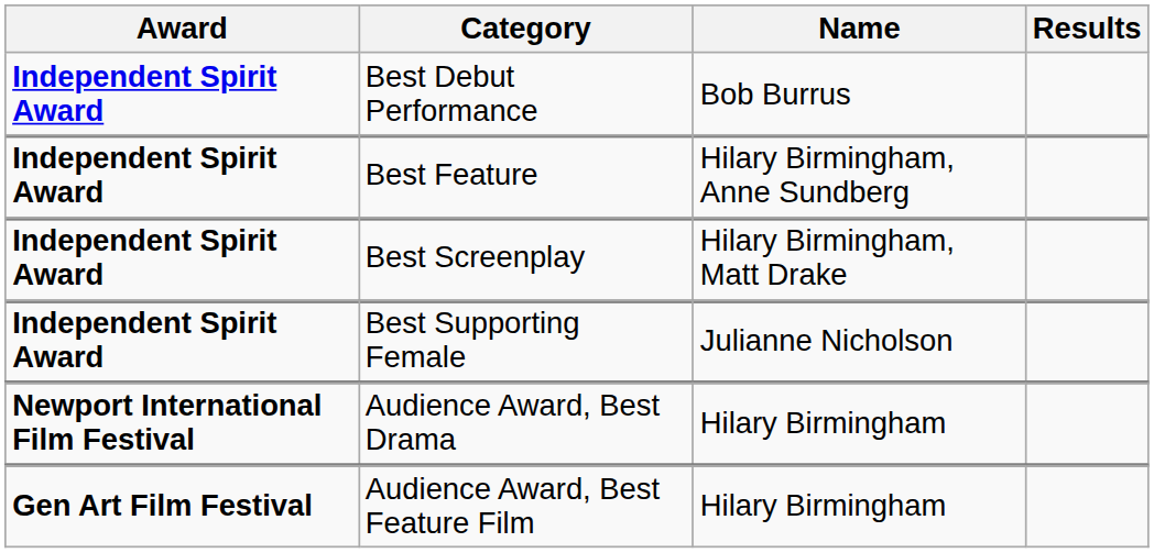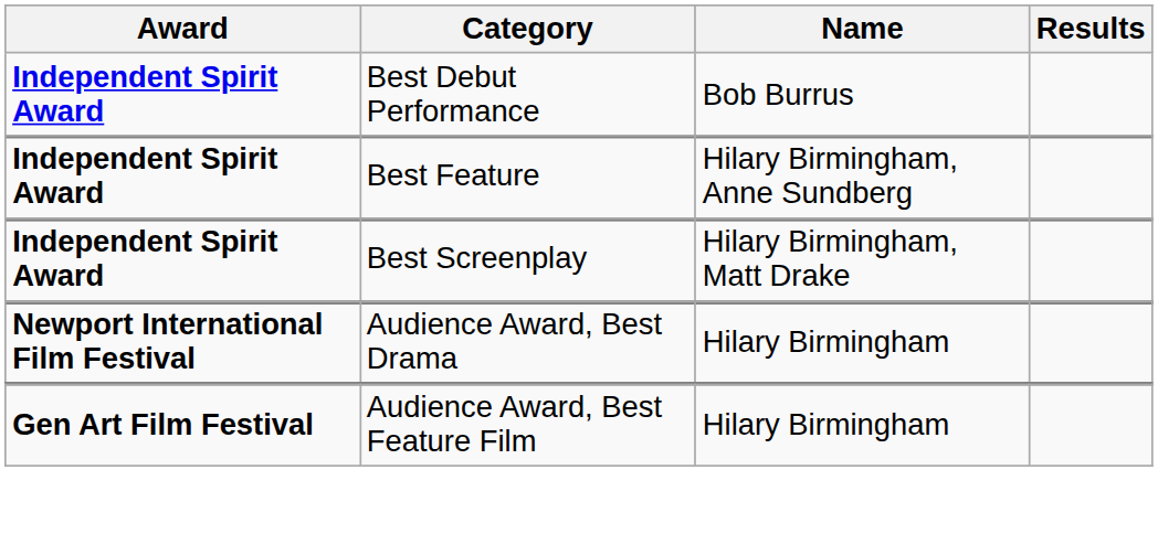- row: Independent Spirit Award | Best Supporting Female | Julianne Nicholson
